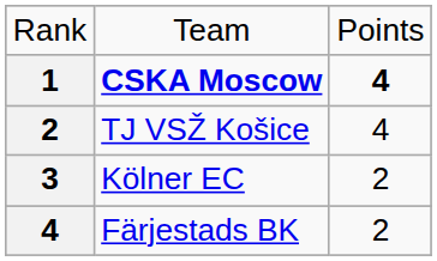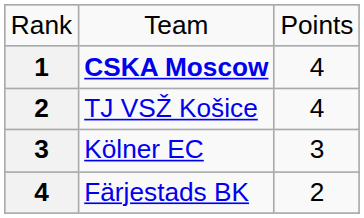CSKA Moscow | column 3: bold -> normal
Kölner EC | column 3: 2 -> 3
